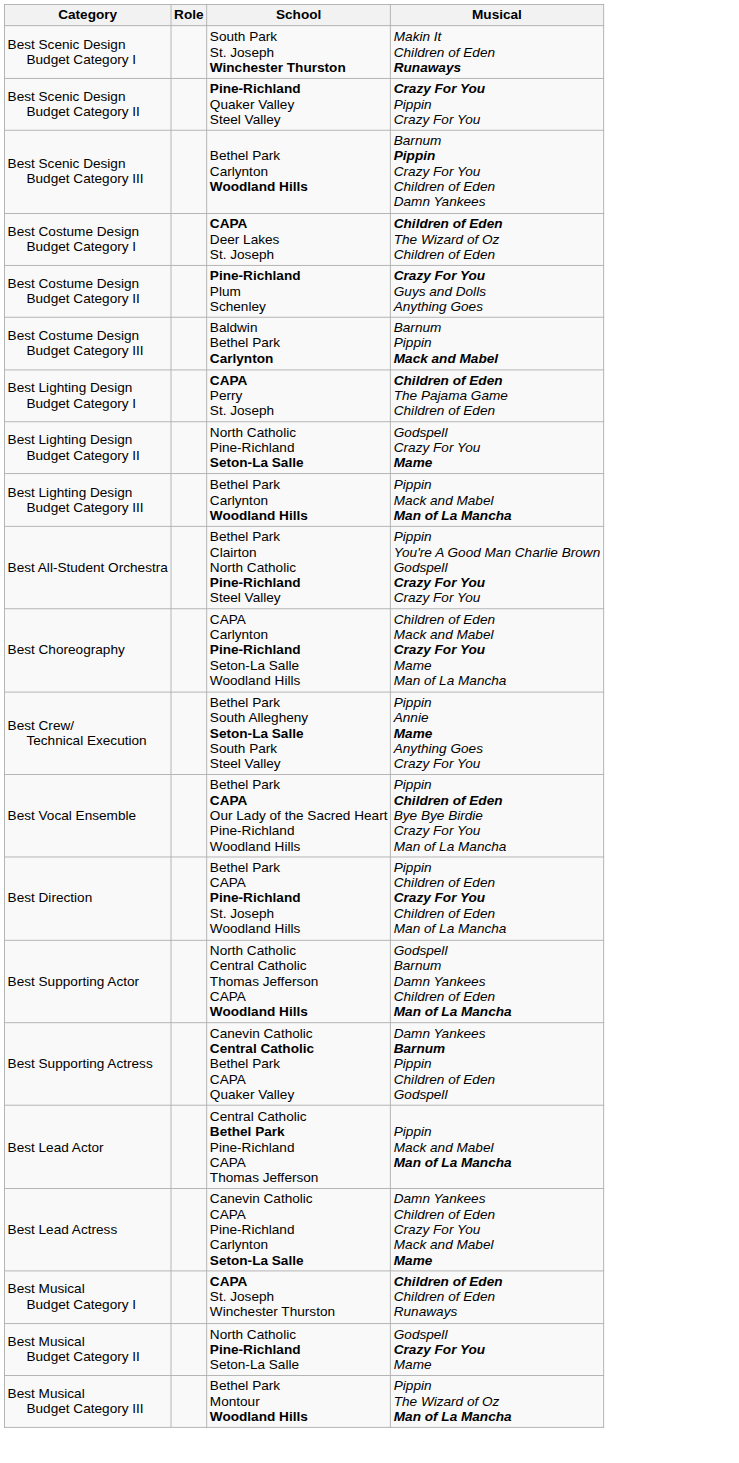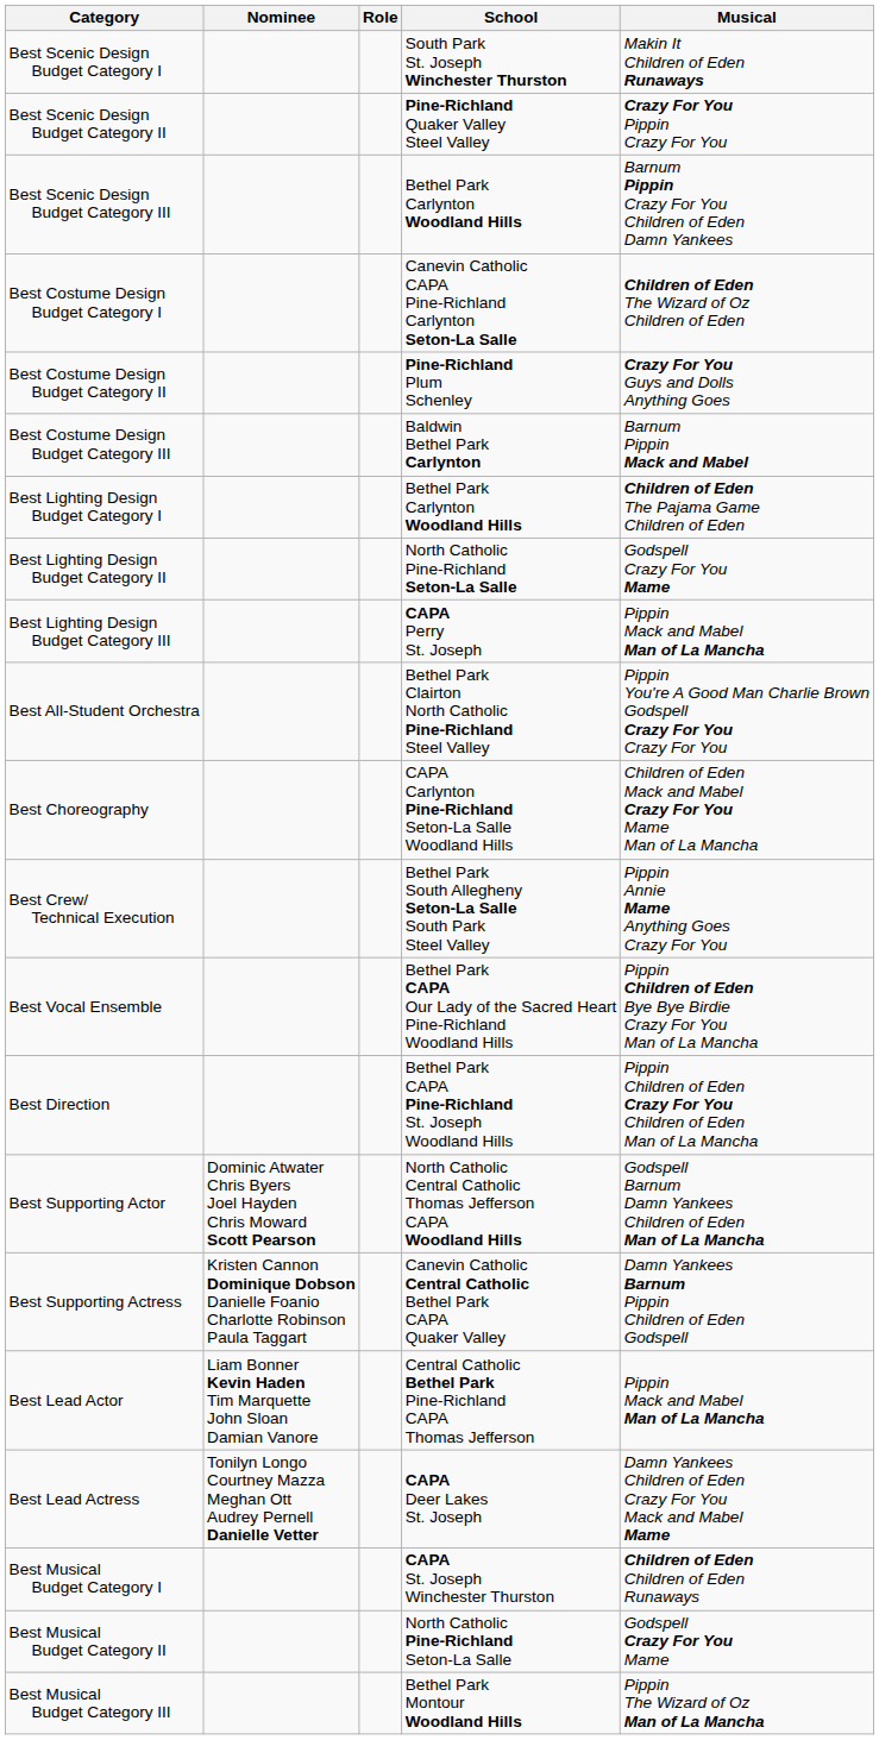+ column: Nominee | Dominic Atwater Chris Byers Joel Hayden Chris Moward Scott Pearson | Kristen Cannon Dominique Dobson Danielle Foanio Charlotte Robinson Paula Taggart | Liam Bonner Kevin Haden Tim Marquette John Sloan Damian Vanore | Tonilyn Longo Courtney Mazza Meghan Ott Audrey Pernell Danielle Vetter
Best Costume Design Budget Category I | School: CAPA Deer Lakes St. Joseph -> Canevin Catholic CAPA Pine-Richland Carlynton Seton-La Salle
Best Lighting Design Budget Category I | School: CAPA Perry St. Joseph -> Bethel Park Carlynton Woodland Hills
Best Lighting Design Budget Category III | School: Bethel Park Carlynton Woodland Hills -> CAPA Perry St. Joseph
Best Lead Actress | School: Canevin Catholic CAPA Pine-Richland Carlynton Seton-La Salle -> CAPA Deer Lakes St. Joseph
